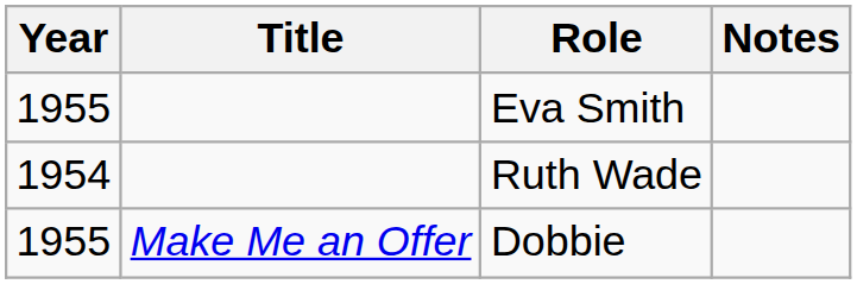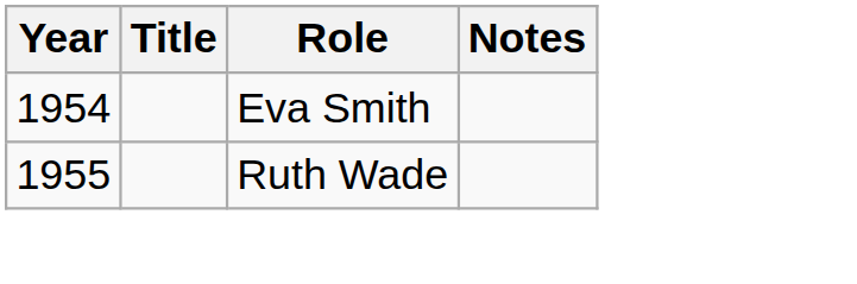Eva Smith | Year: 1955 -> 1954
Ruth Wade | Year: 1954 -> 1955
- row: 1955 | Make Me an Offer | Dobbie
